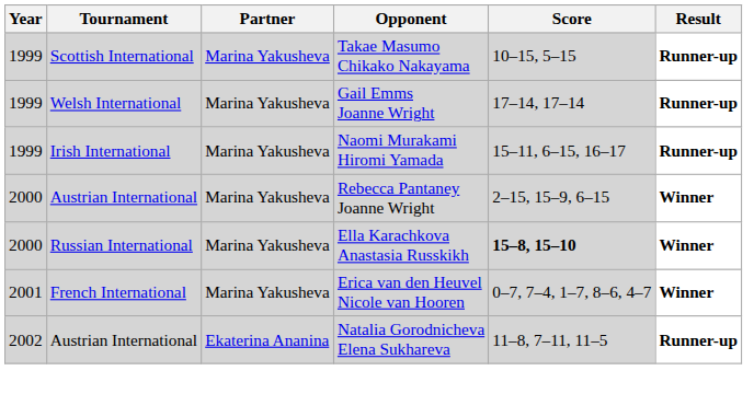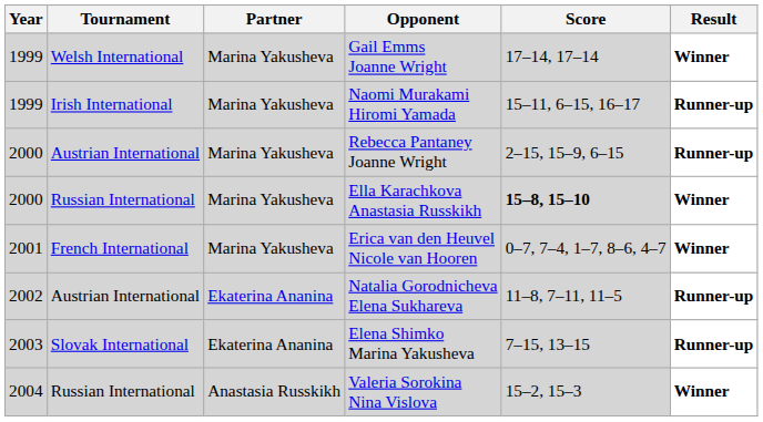- row: 1999 | Scottish International | Marina Yakusheva | Takae Masumo Chikako Nakayama | 10–15, 5–15 | Runner-up
Gail Emms Joanne Wright | Result: Runner-up -> Winner
Rebecca Pantaney Joanne Wright | Result: Winner -> Runner-up
+ row: 2003 | Slovak International | Ekaterina Ananina | Elena Shimko Marina Yakusheva | 7–15, 13–15 | Runner-up
+ row: 2004 | Russian International | Anastasia Russkikh | Valeria Sorokina Nina Vislova | 15–2, 15–3 | Winner
